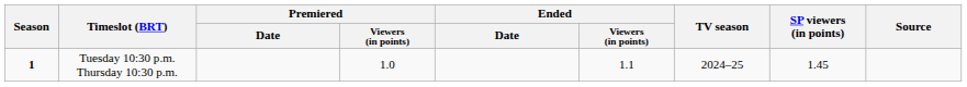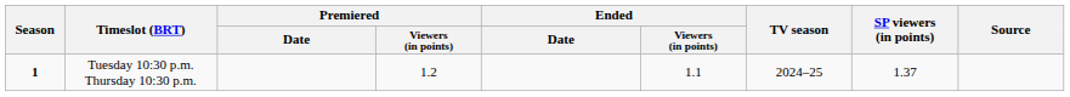Tuesday 10:30 p.m. Thursday 10:30 p.m. | Premiered / Viewers (in points): 1.0 -> 1.2
Tuesday 10:30 p.m. Thursday 10:30 p.m. | SP viewers (in points): 1.45 -> 1.37
